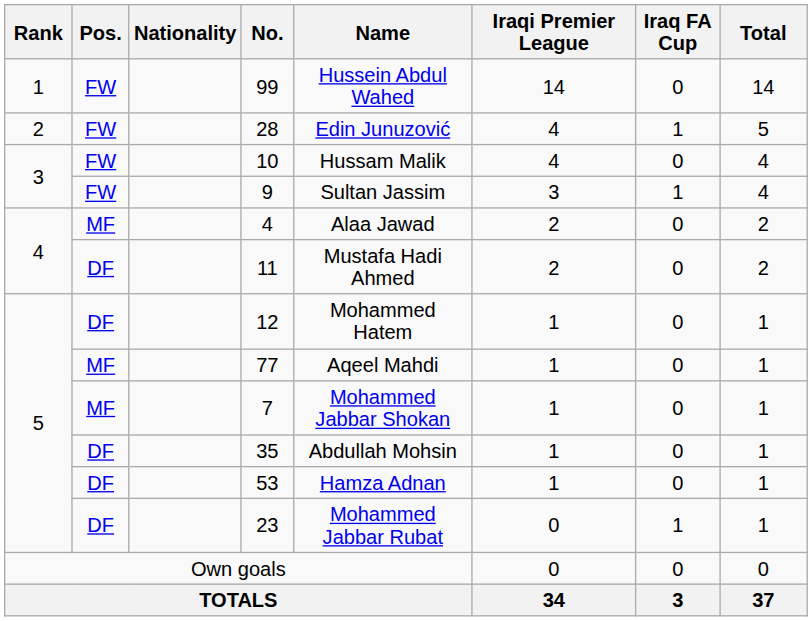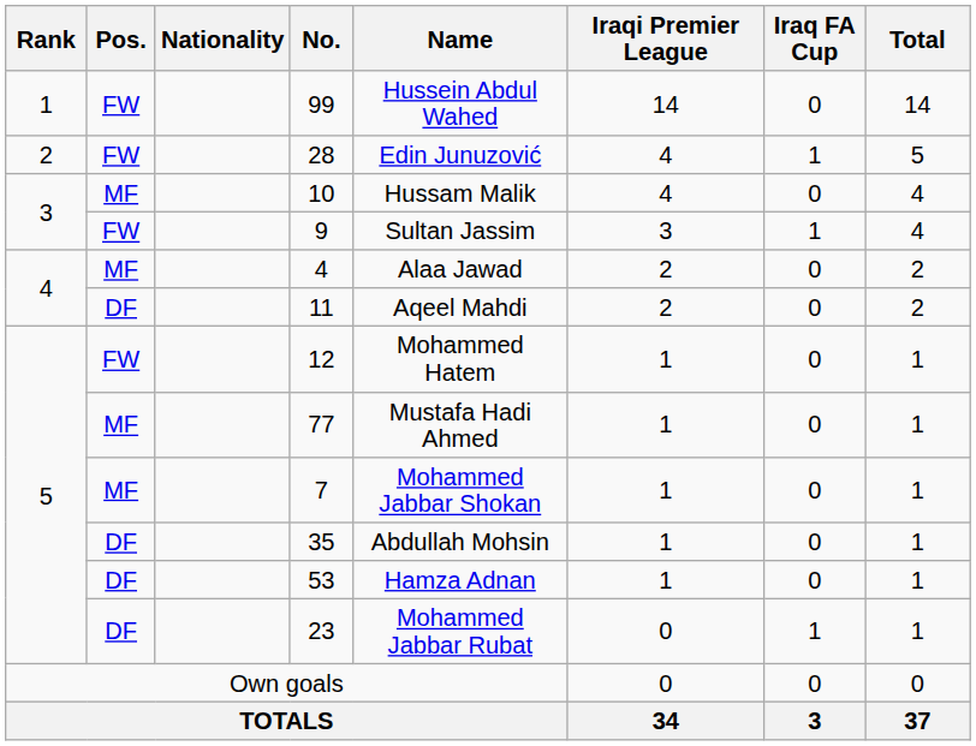10 | Pos.: FW -> MF
11 | Name: Mustafa Hadi Ahmed -> Aqeel Mahdi
12 | Pos.: DF -> FW
77 | Name: Aqeel Mahdi -> Mustafa Hadi Ahmed
